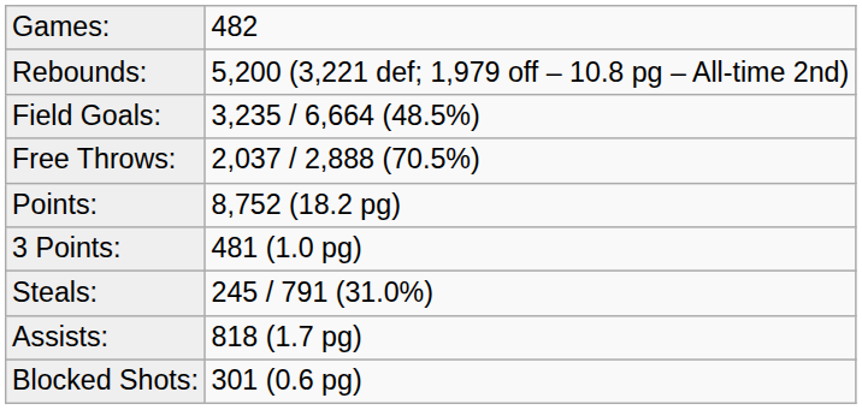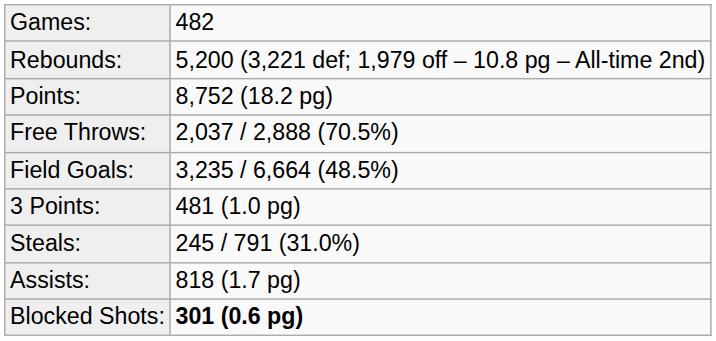rows swapped: Points: <-> Field Goals:
Blocked Shots: | column 2: normal -> bold
